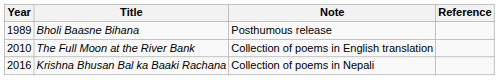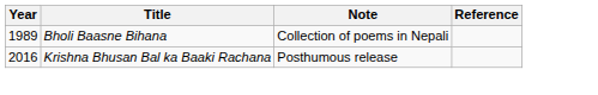Bholi Baasne Bihana | Note: Posthumous release -> Collection of poems in Nepali
- row: 2010 | The Full Moon at the River Bank | Collection of poems in English translation
Krishna Bhusan Bal ka Baaki Rachana | Note: Collection of poems in Nepali -> Posthumous release
